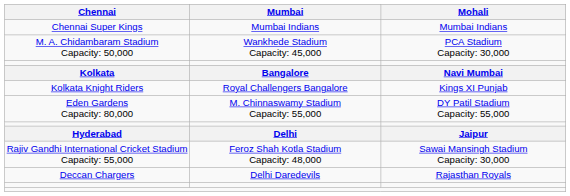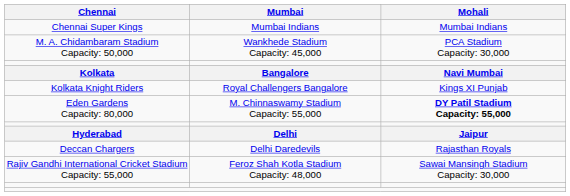Eden Gardens Capacity: 80,000 | Mohali: normal -> bold
rows swapped: Deccan Chargers <-> Rajiv Gandhi International Cricket Stadium Capacity: 55,000
